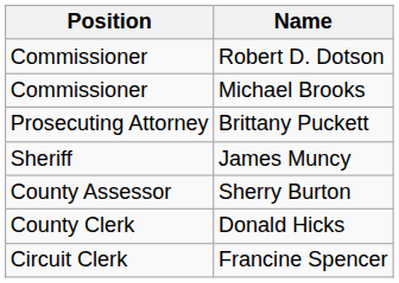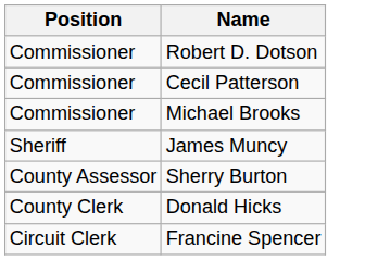+ row: Commissioner | Cecil Patterson
- row: Prosecuting Attorney | Brittany Puckett
